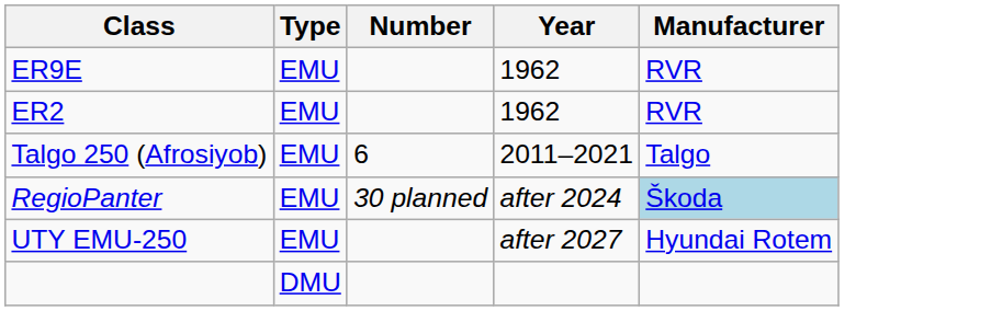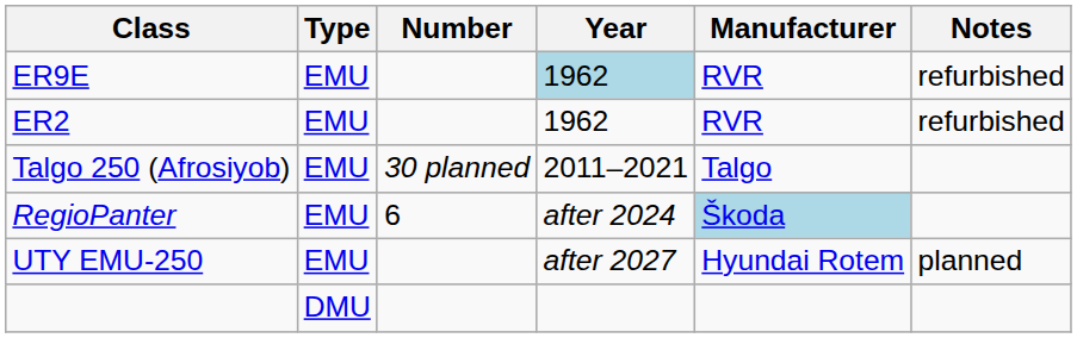+ column: Notes | refurbished | refurbished | planned
ER9E | Year: no background -> lightblue background
Talgo 250 (Afrosiyob) | Number: 6 -> 30 planned
RegioPanter | Number: 30 planned -> 6
